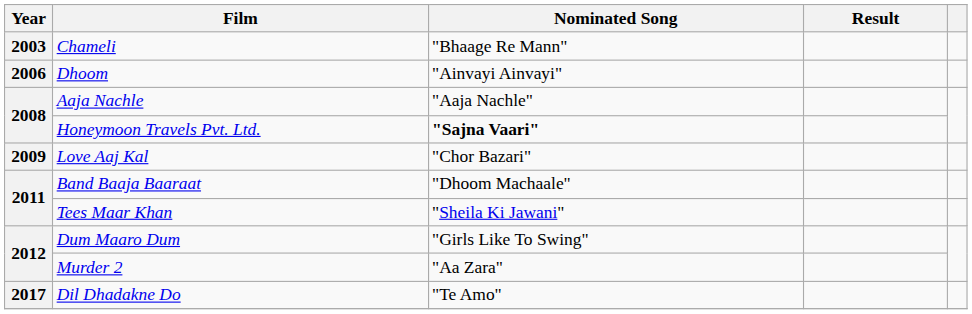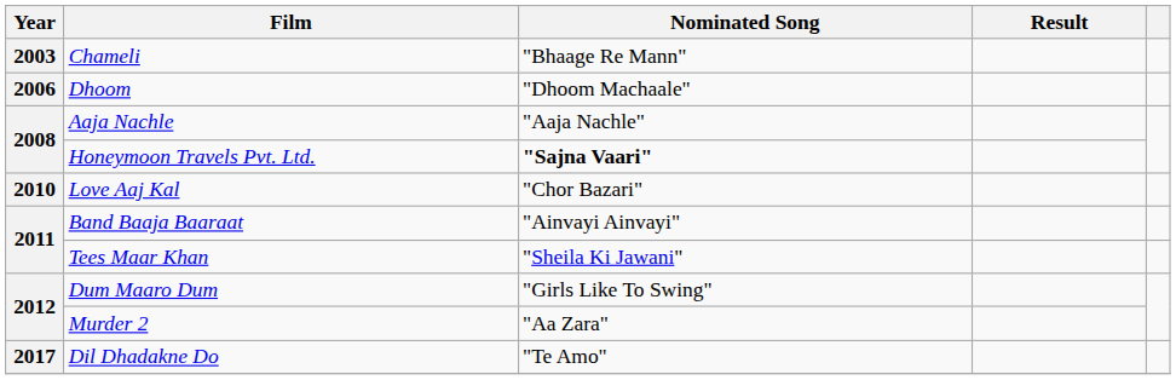Dhoom | Nominated Song: "Ainvayi Ainvayi" -> "Dhoom Machaale"
Love Aaj Kal | Year: 2009 -> 2010
Band Baaja Baaraat | Nominated Song: "Dhoom Machaale" -> "Ainvayi Ainvayi"
